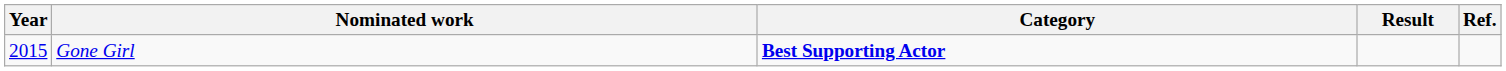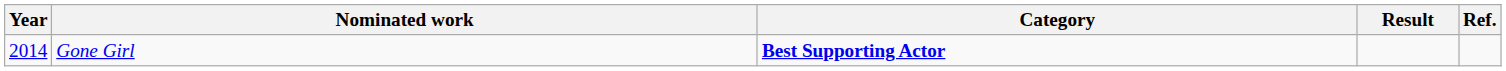Gone Girl | Year: 2015 -> 2014
